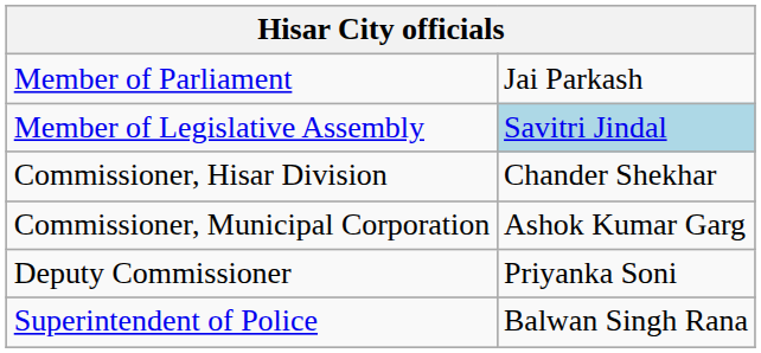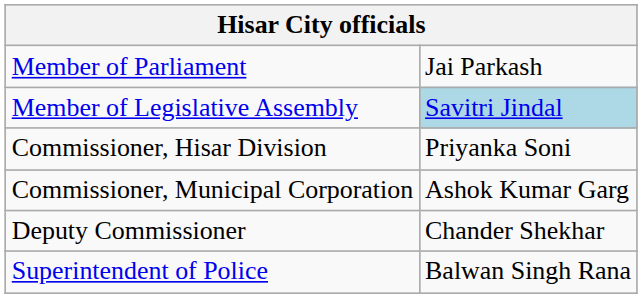Commissioner, Hisar Division | column 2: Chander Shekhar -> Priyanka Soni
Deputy Commissioner | column 2: Priyanka Soni -> Chander Shekhar
